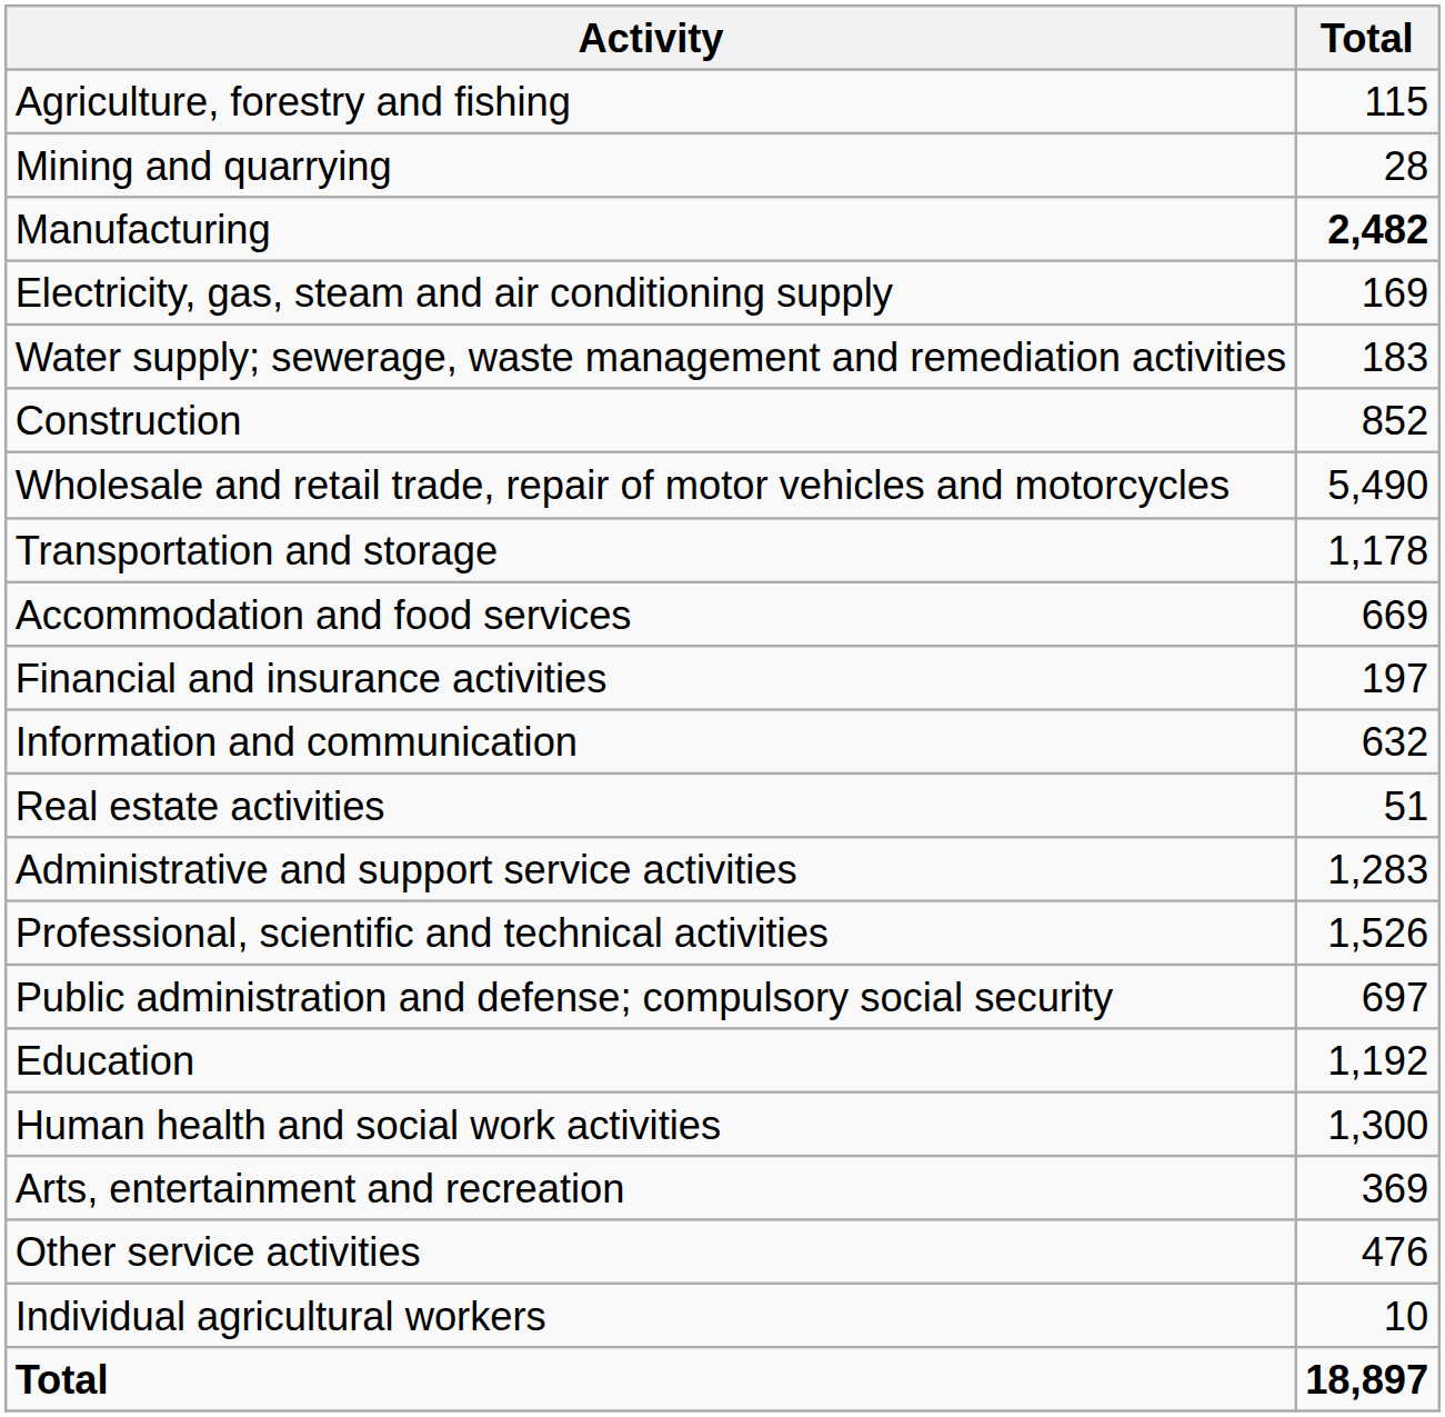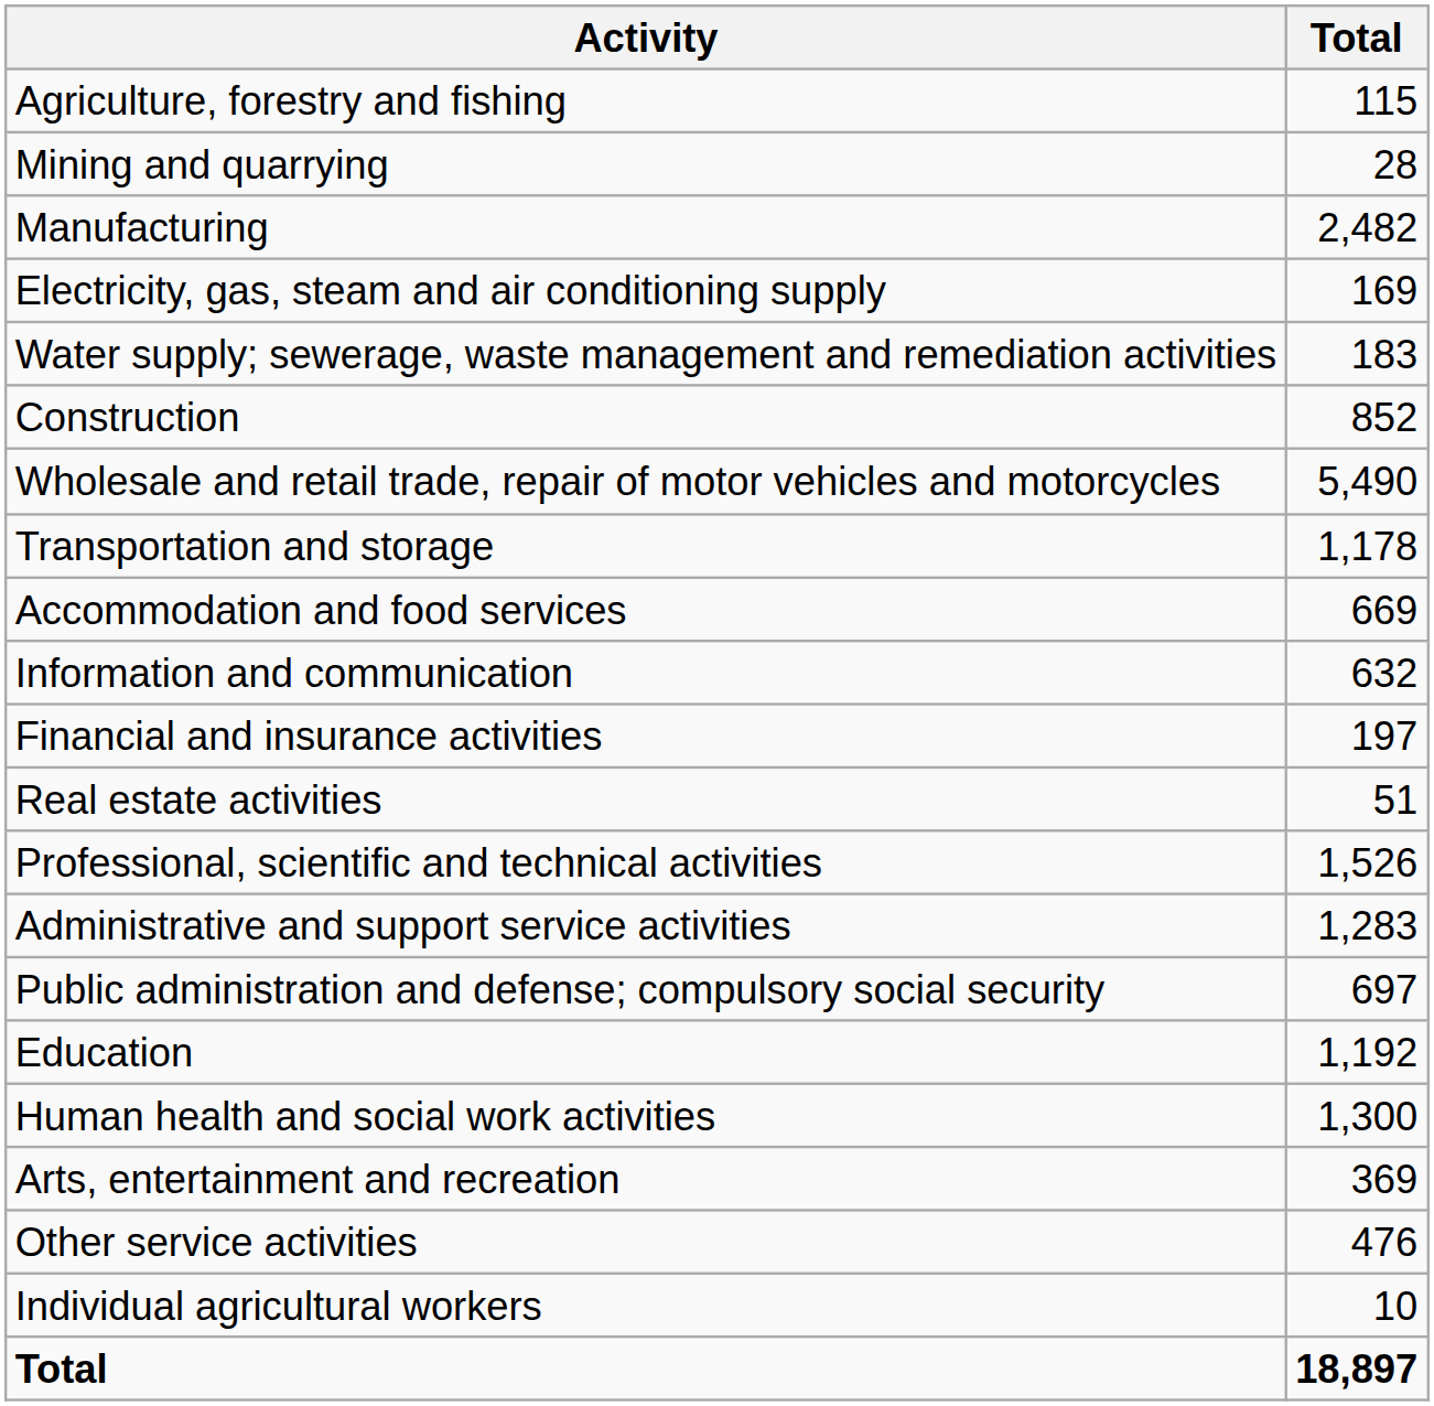Manufacturing | Total: bold -> normal
rows swapped: Information and communication <-> Financial and insurance activities
rows swapped: Professional, scientific and technical activities <-> Administrative and support service activities
